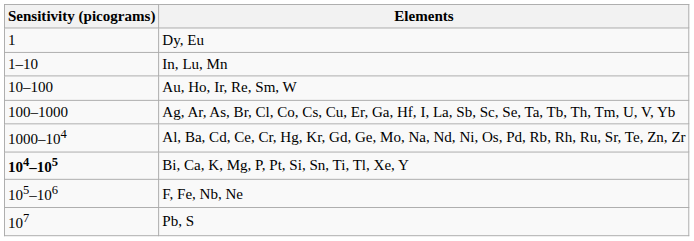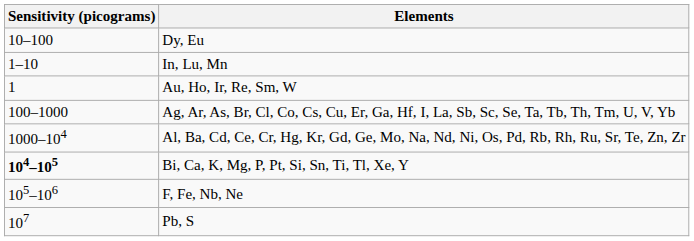Dy, Eu | Sensitivity (picograms): 1 -> 10–100
Au, Ho, Ir, Re, Sm, W | Sensitivity (picograms): 10–100 -> 1
